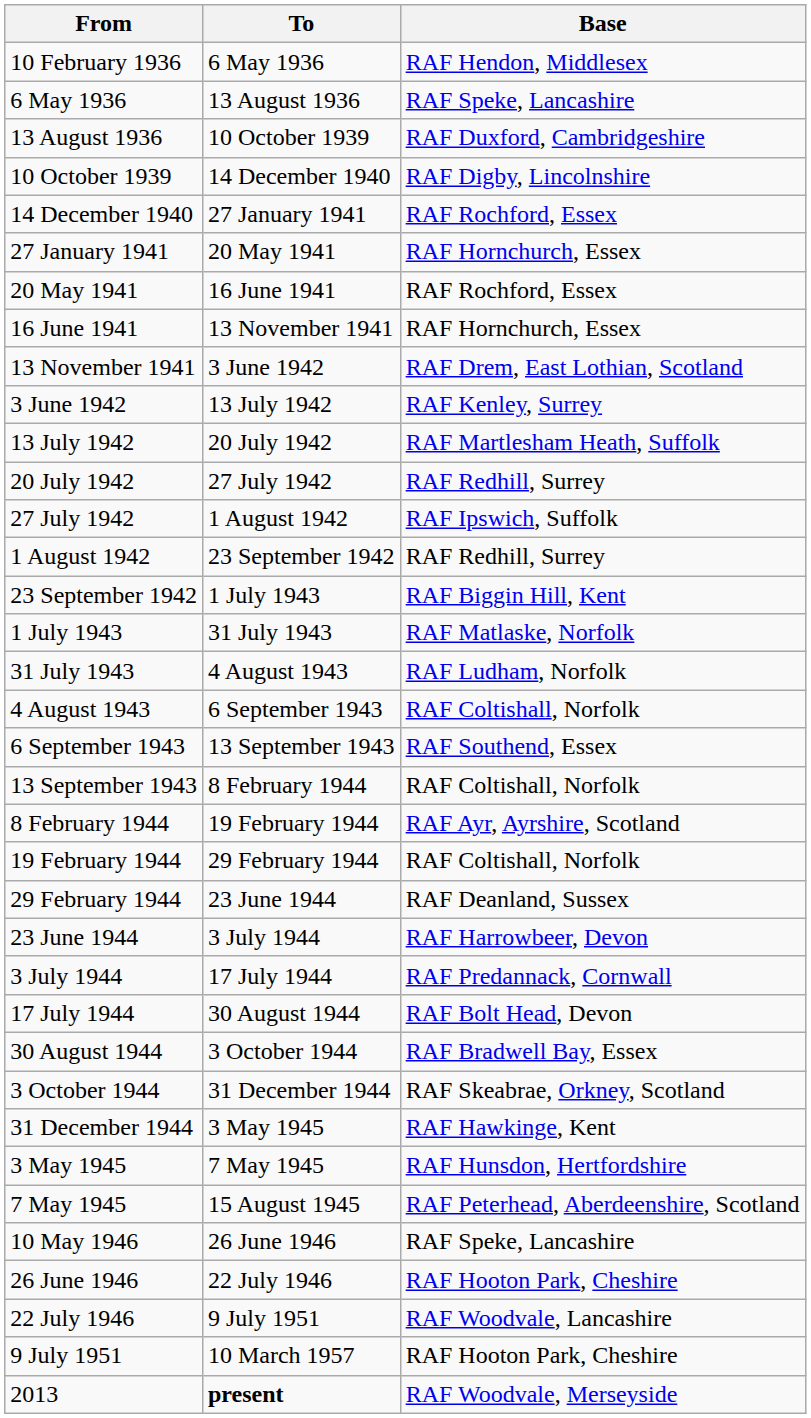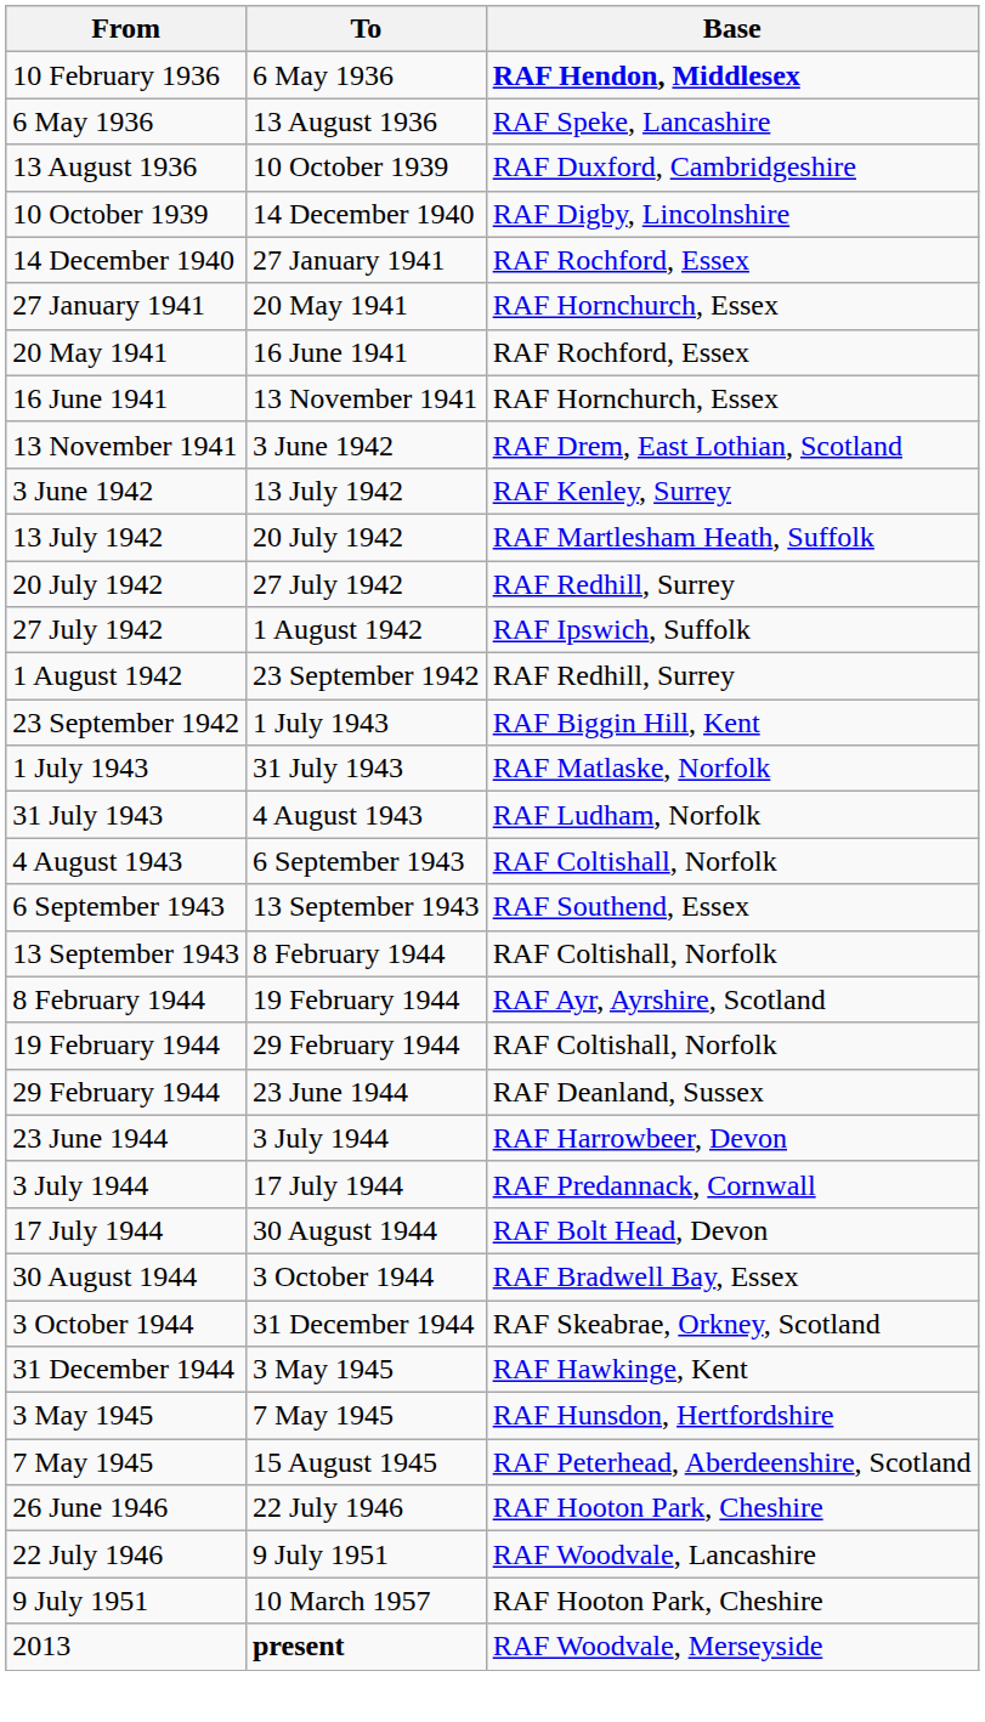10 February 1936 | Base: normal -> bold
- row: 10 May 1946 | 26 June 1946 | RAF Speke, Lancashire
